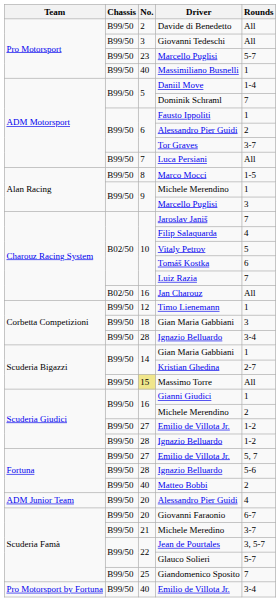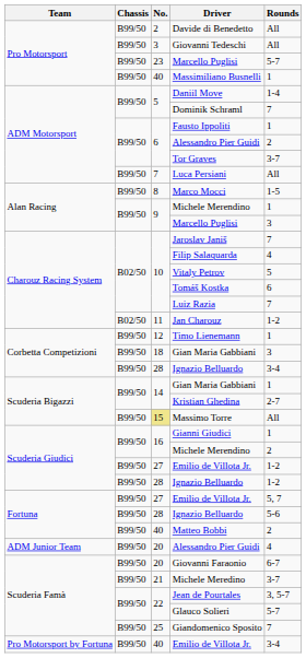Jan Charouz | No.: 16 -> 11
Jan Charouz | Rounds: All -> 1-2
